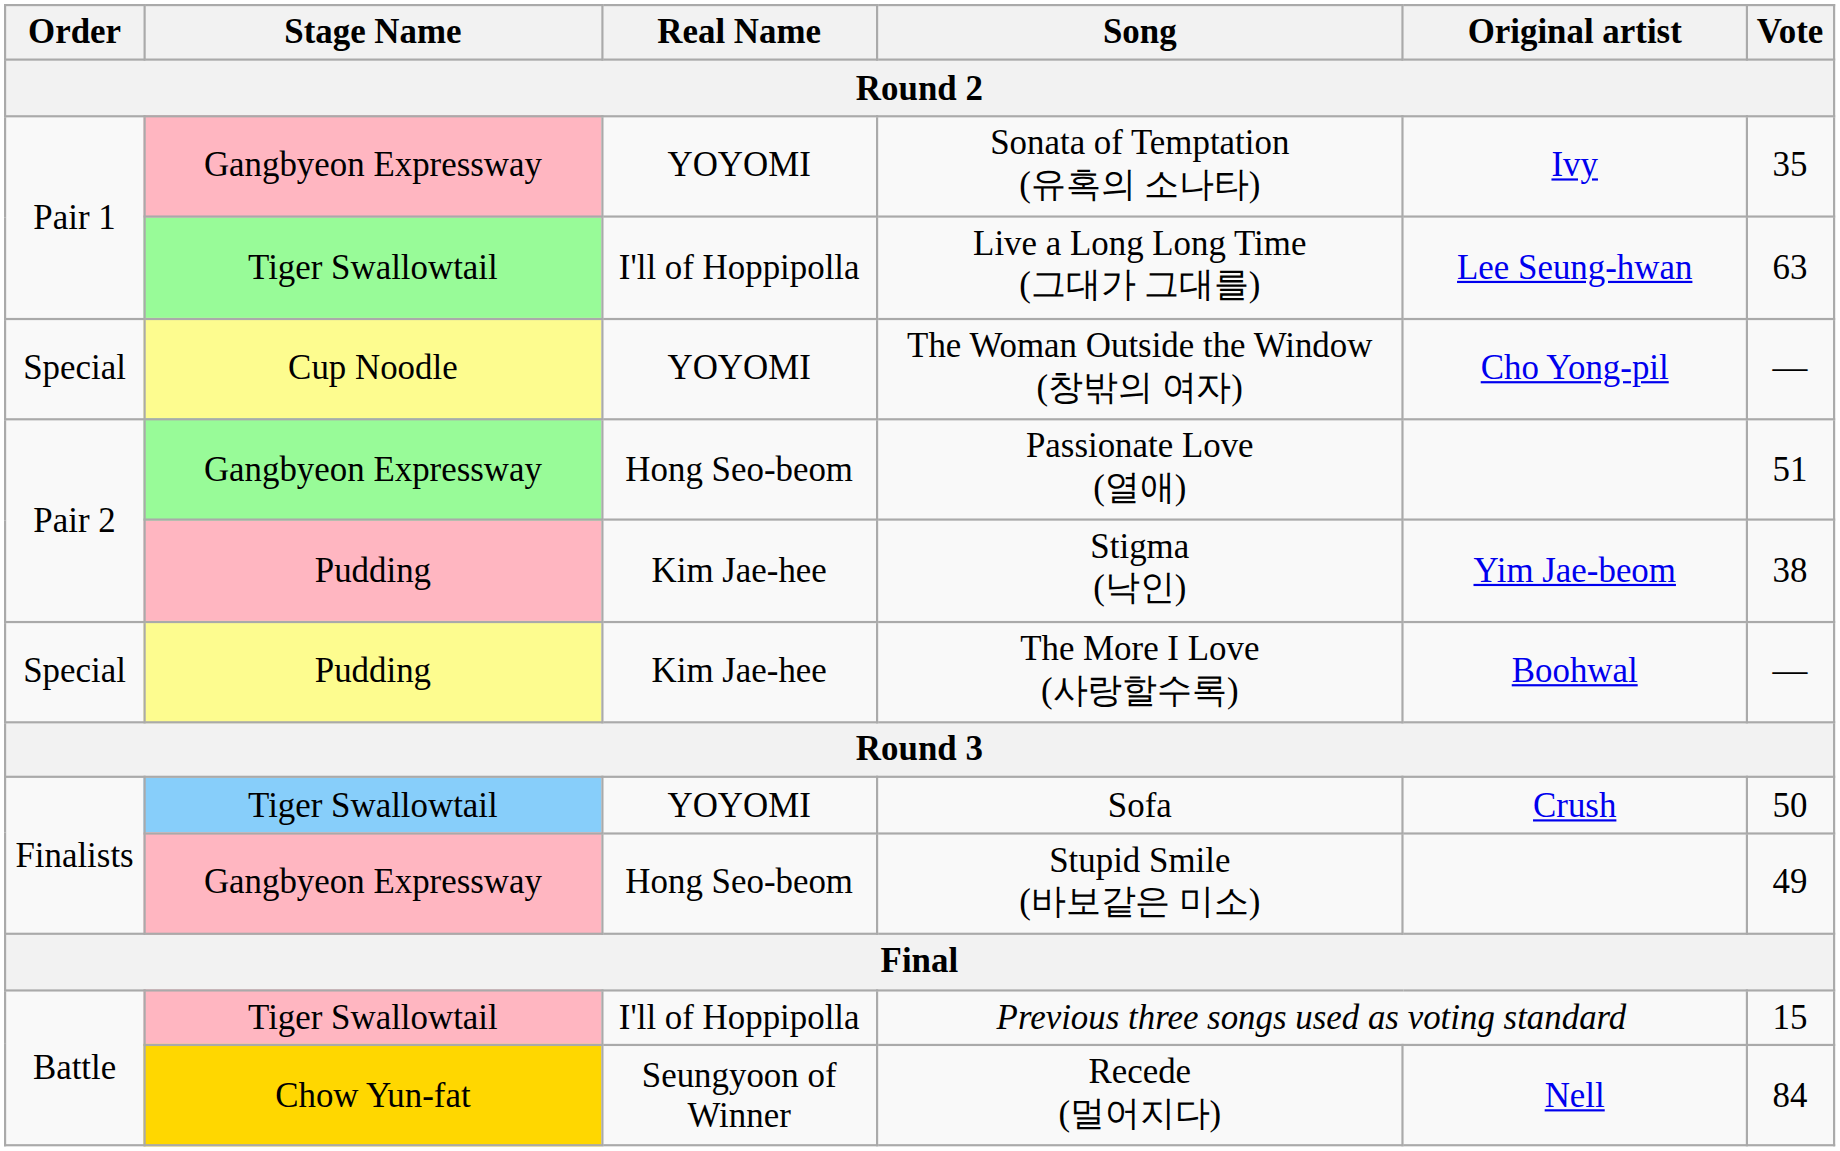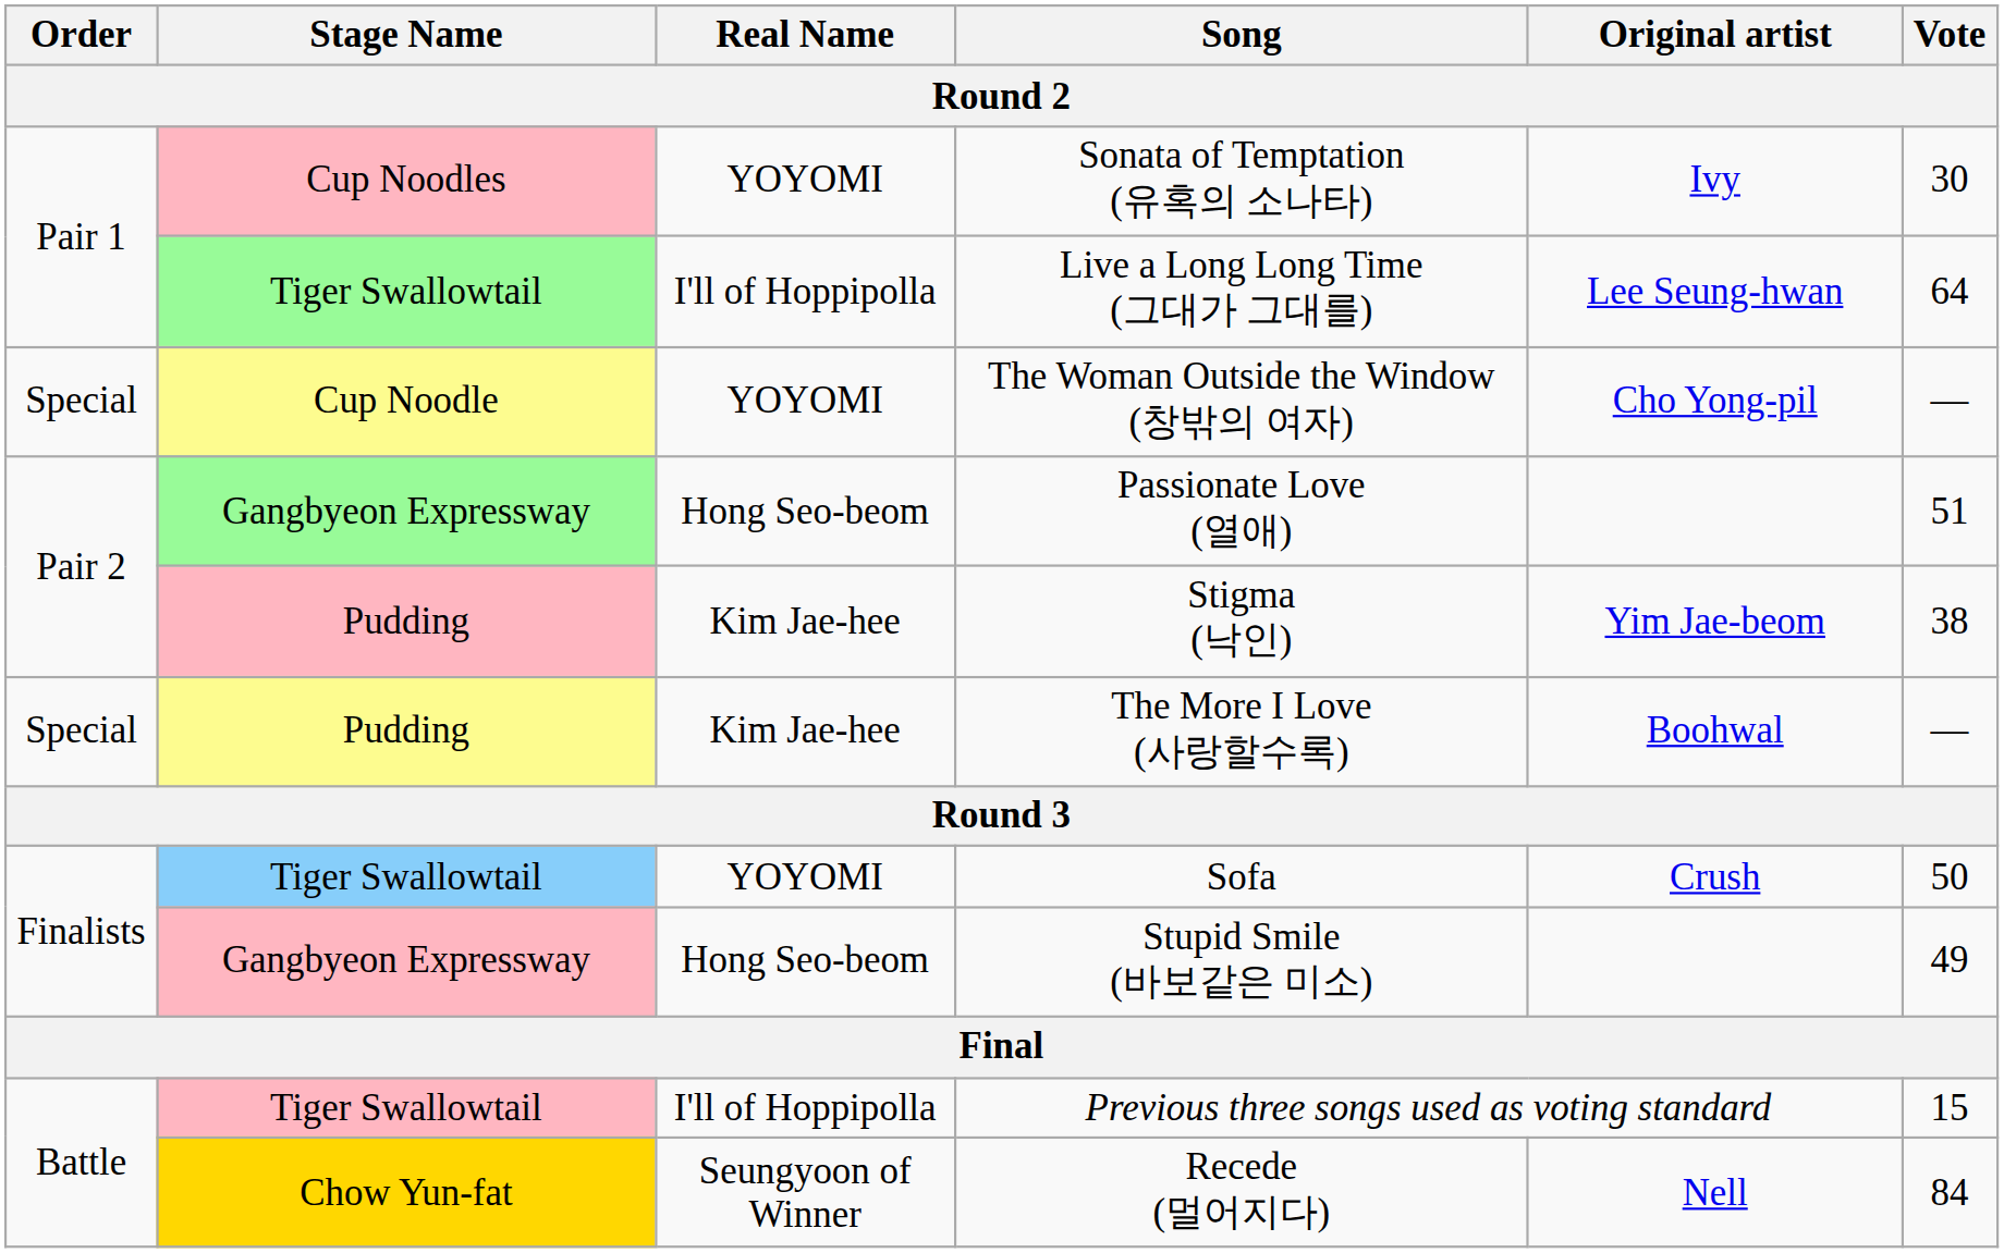Sonata of Temptation (유혹의 소나타) | Stage Name: Gangbyeon Expressway -> Cup Noodles
Sonata of Temptation (유혹의 소나타) | Vote: 35 -> 30
Live a Long Long Time (그대가 그대를) | Vote: 63 -> 64
